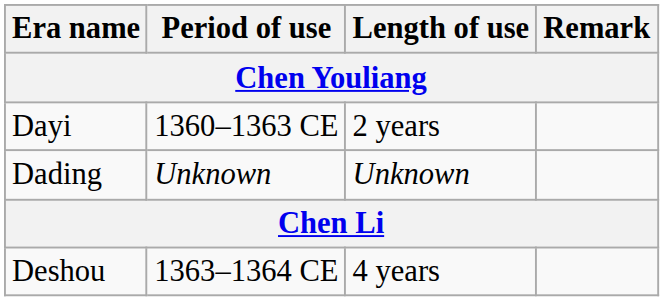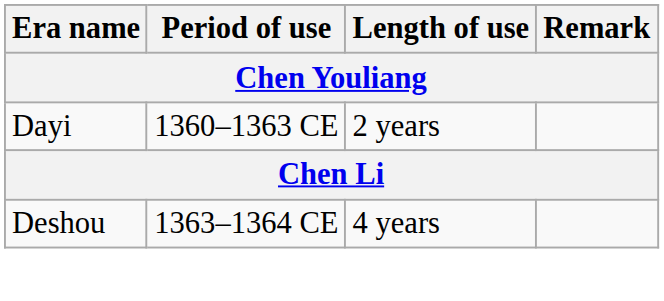- row: Dading | Unknown | Unknown
